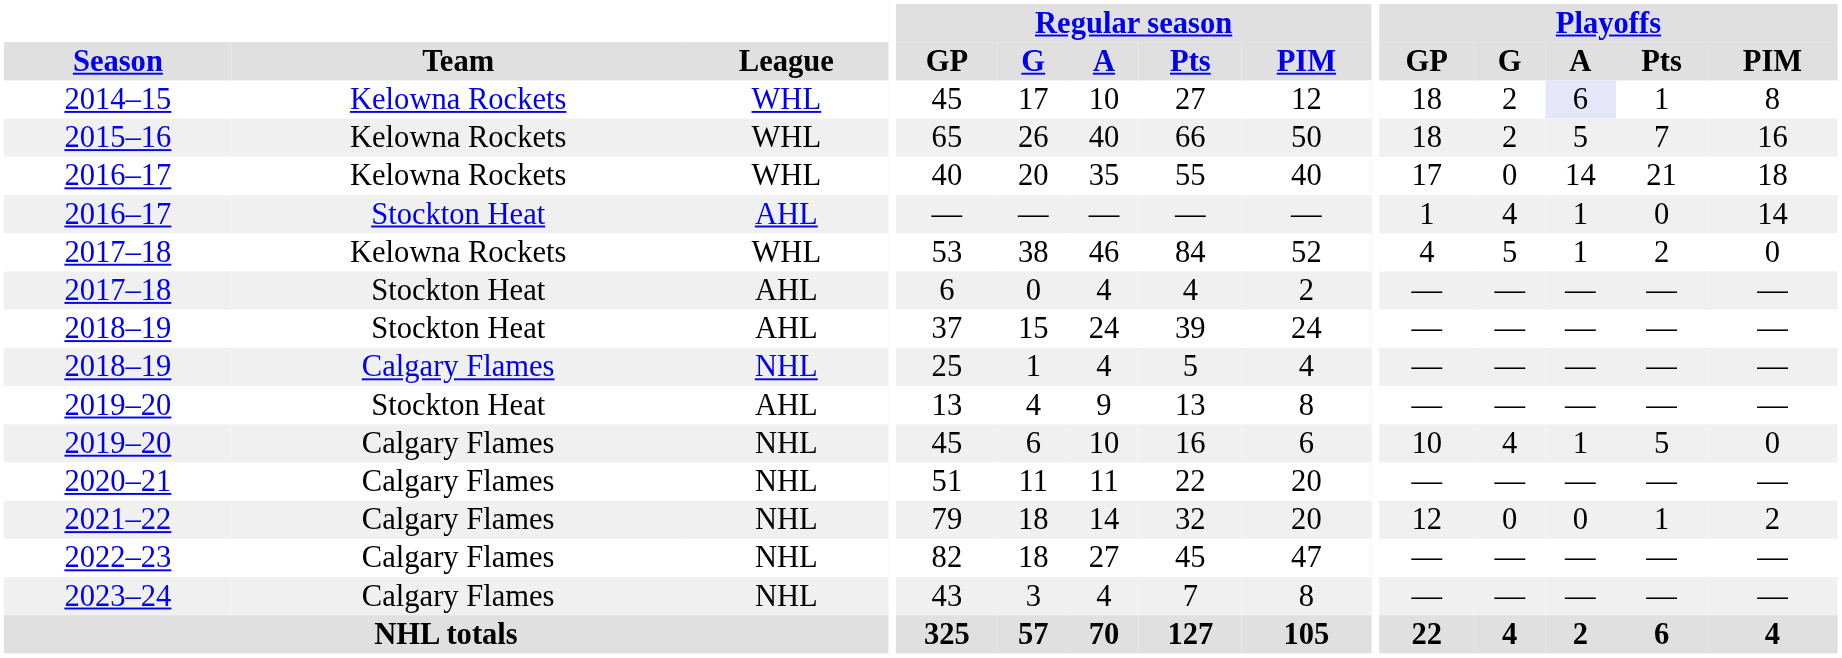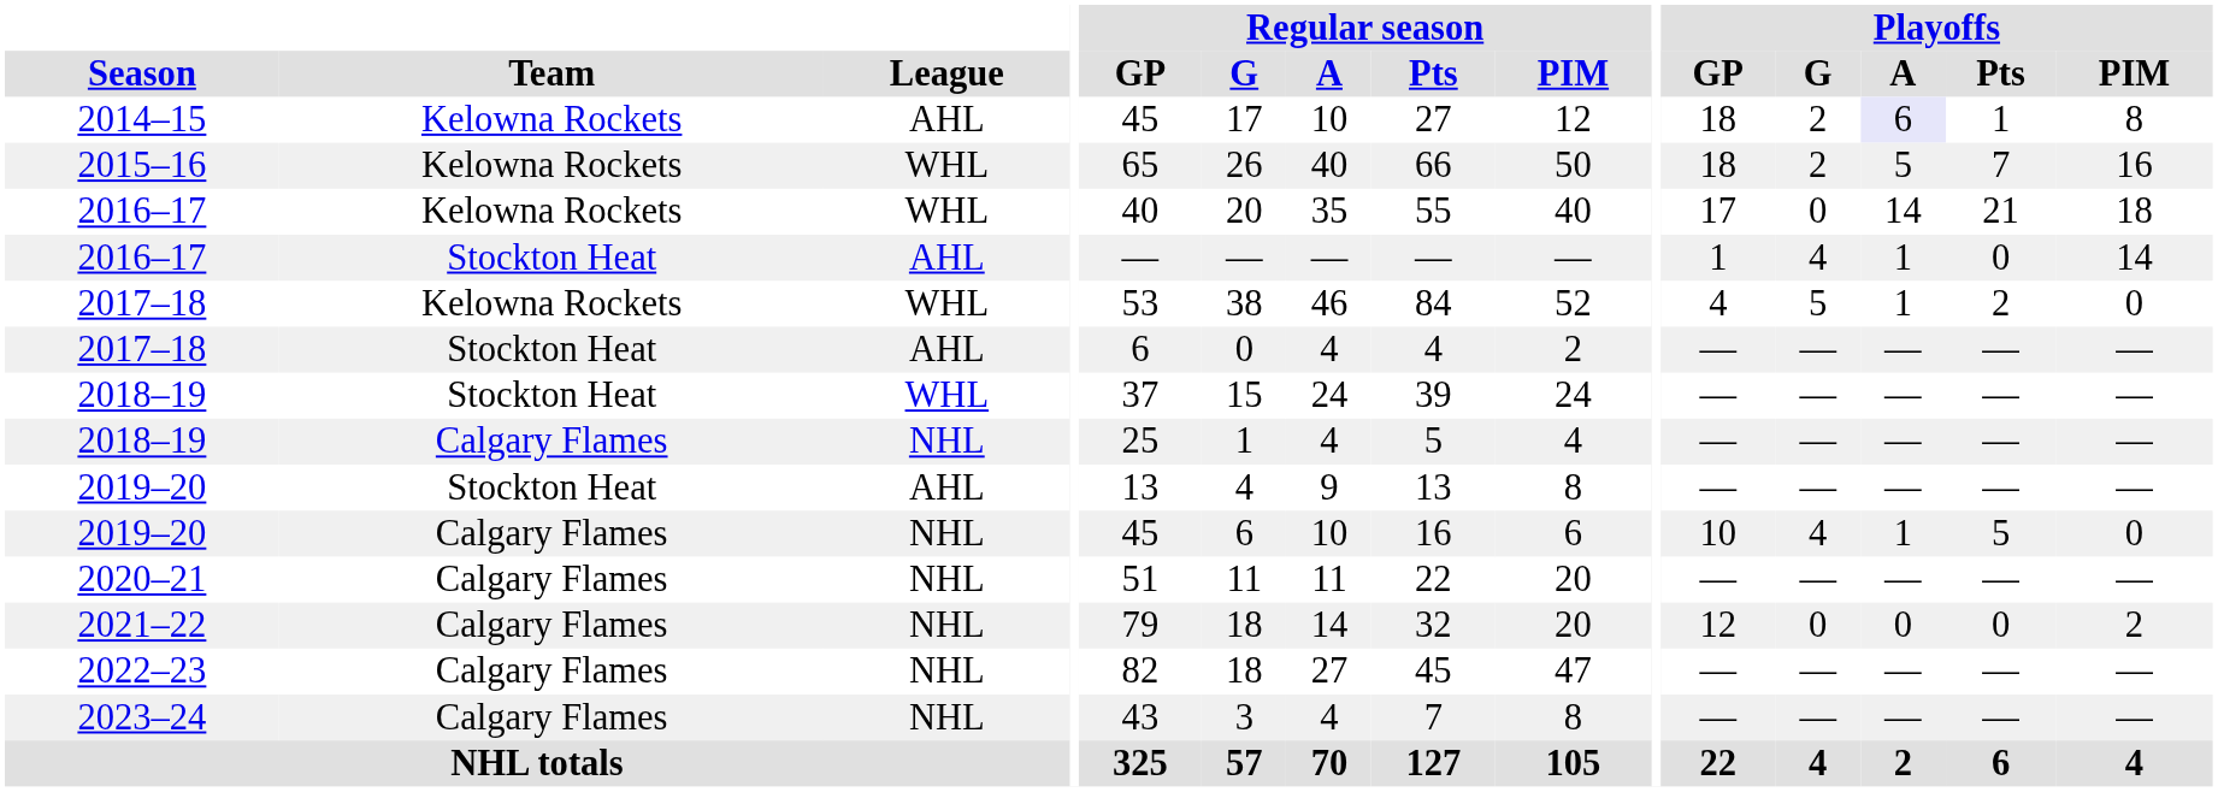2014–15 | League: WHL -> AHL
2018–19 / Stockton Heat | League: AHL -> WHL
2021–22 | Playoffs / Pts: 1 -> 0
